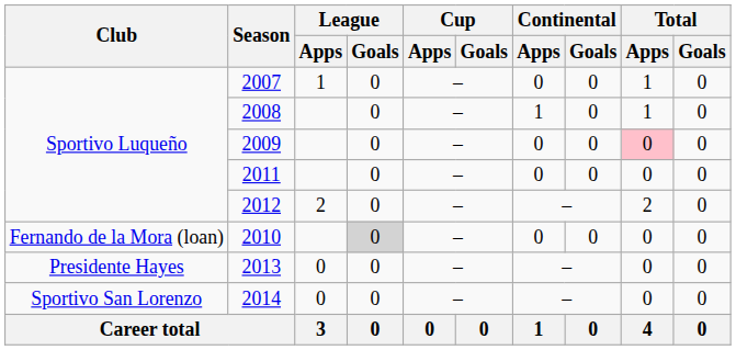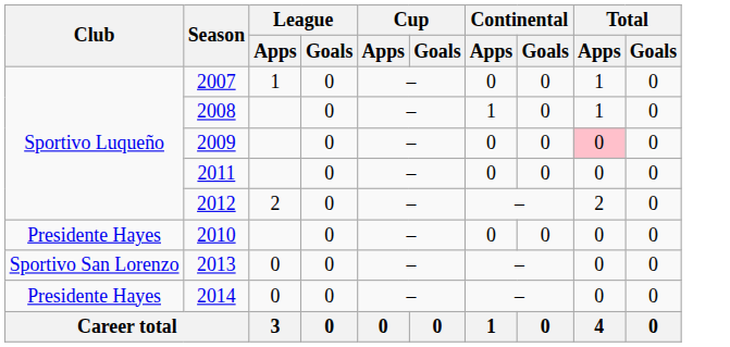2010 | Club: Fernando de la Mora (loan) -> Presidente Hayes
2010 | League / Goals: lightgrey background -> no background
2013 | Club: Presidente Hayes -> Sportivo San Lorenzo
2014 | Club: Sportivo San Lorenzo -> Presidente Hayes
